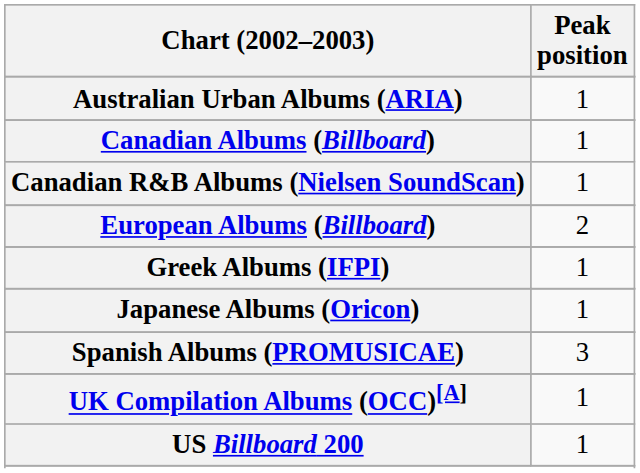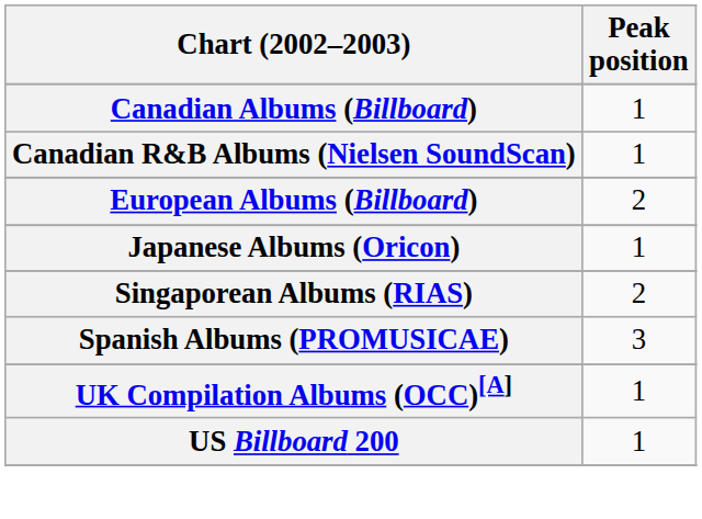- row: Australian Urban Albums (ARIA) | 1
- row: Greek Albums (IFPI) | 1
+ row: Singaporean Albums (RIAS) | 2
